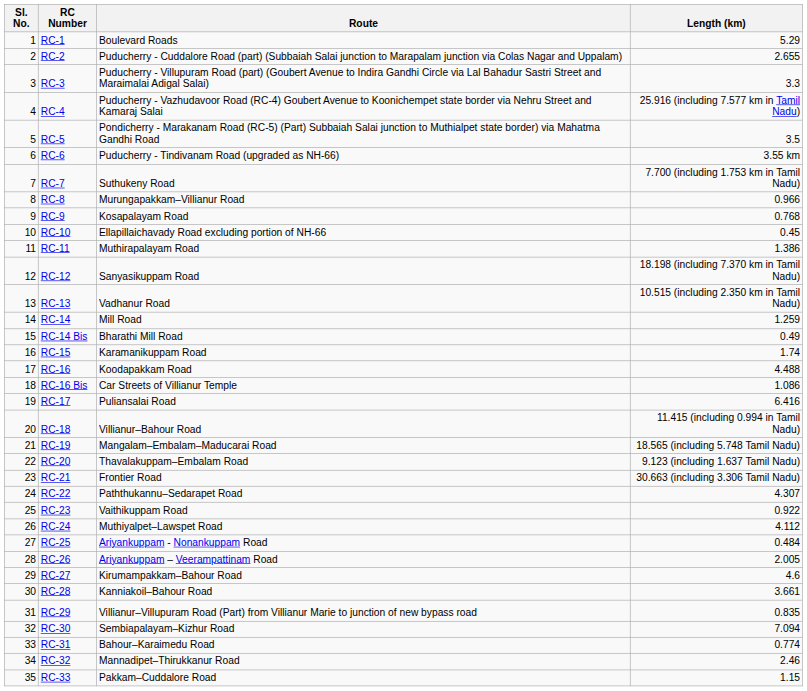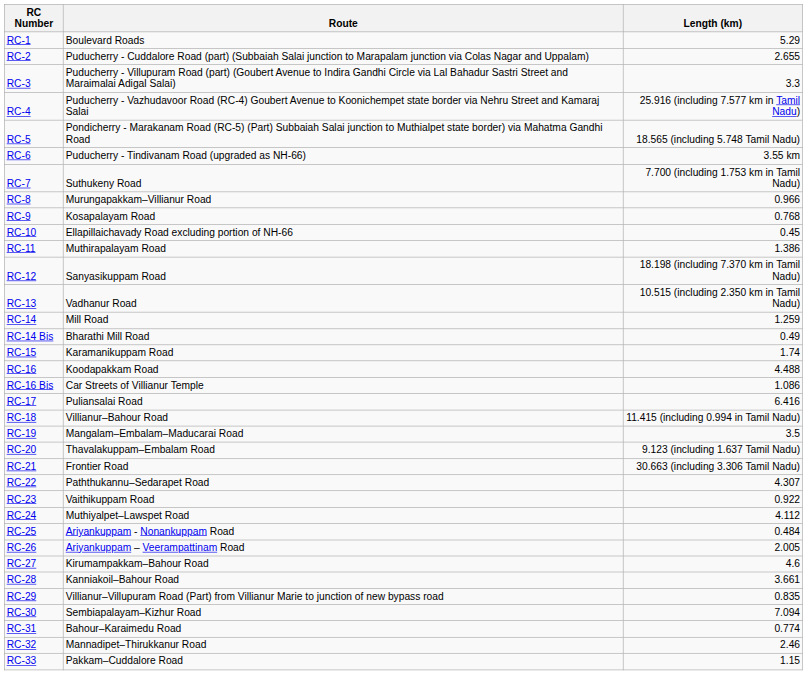- column: Sl. No. | 1 | 2 | 3 | 4 | 5 | 6 | 7 | 8 | 9 | 10 | 11 | 12 | 13 | 14 | 15 | 16 | 17 | 18 | 19 | 20 | 21 | 22 | 23 | 24 | 25 | 26 | 27 | 28 | 29 | 30 | 31 | 32 | 33 | 34 | 35
RC-5 | Length (km): 3.5 -> 18.565 (including 5.748 Tamil Nadu)
RC-19 | Length (km): 18.565 (including 5.748 Tamil Nadu) -> 3.5
